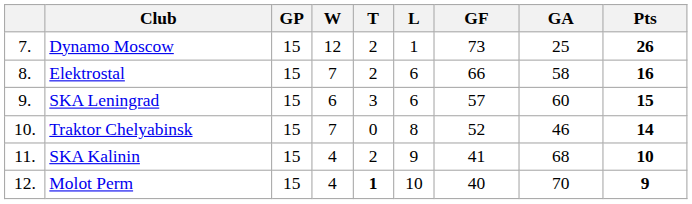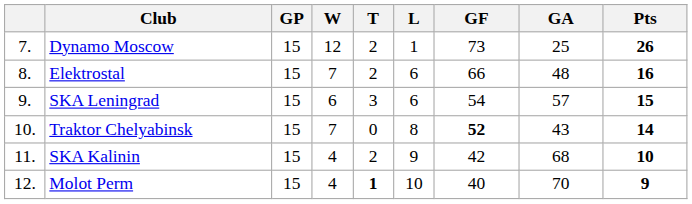Elektrostal | GA: 58 -> 48
SKA Leningrad | GF: 57 -> 54
SKA Leningrad | GA: 60 -> 57
Traktor Chelyabinsk | GF: normal -> bold
Traktor Chelyabinsk | GA: 46 -> 43
SKA Kalinin | GF: 41 -> 42
